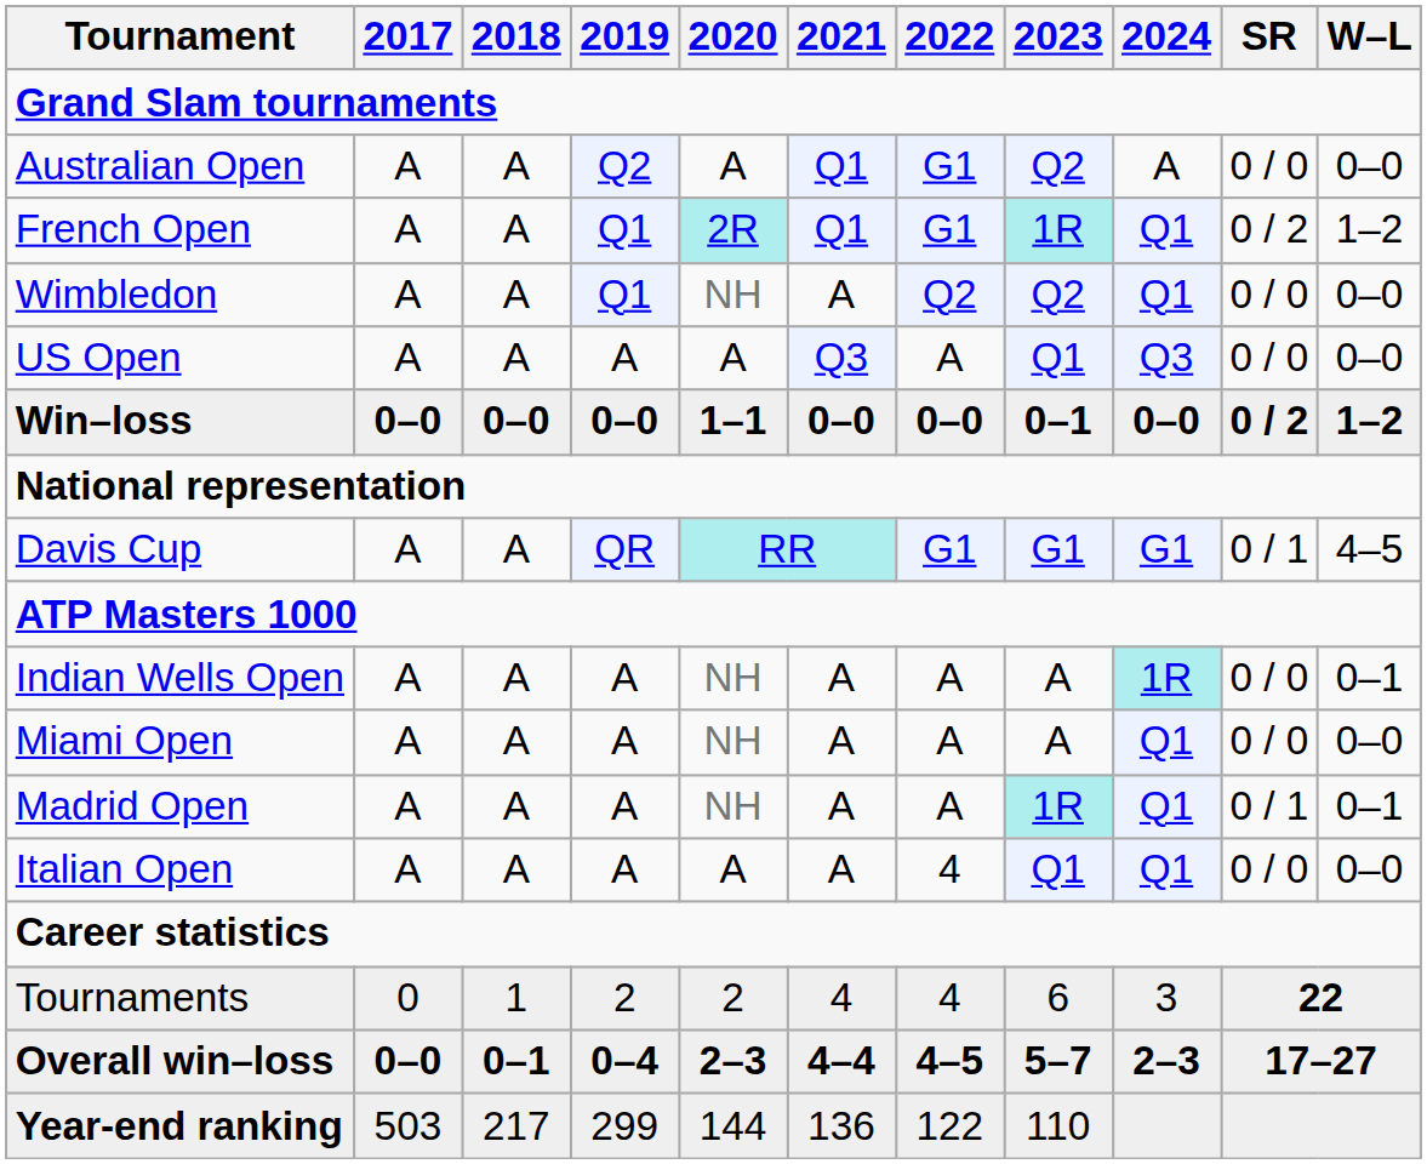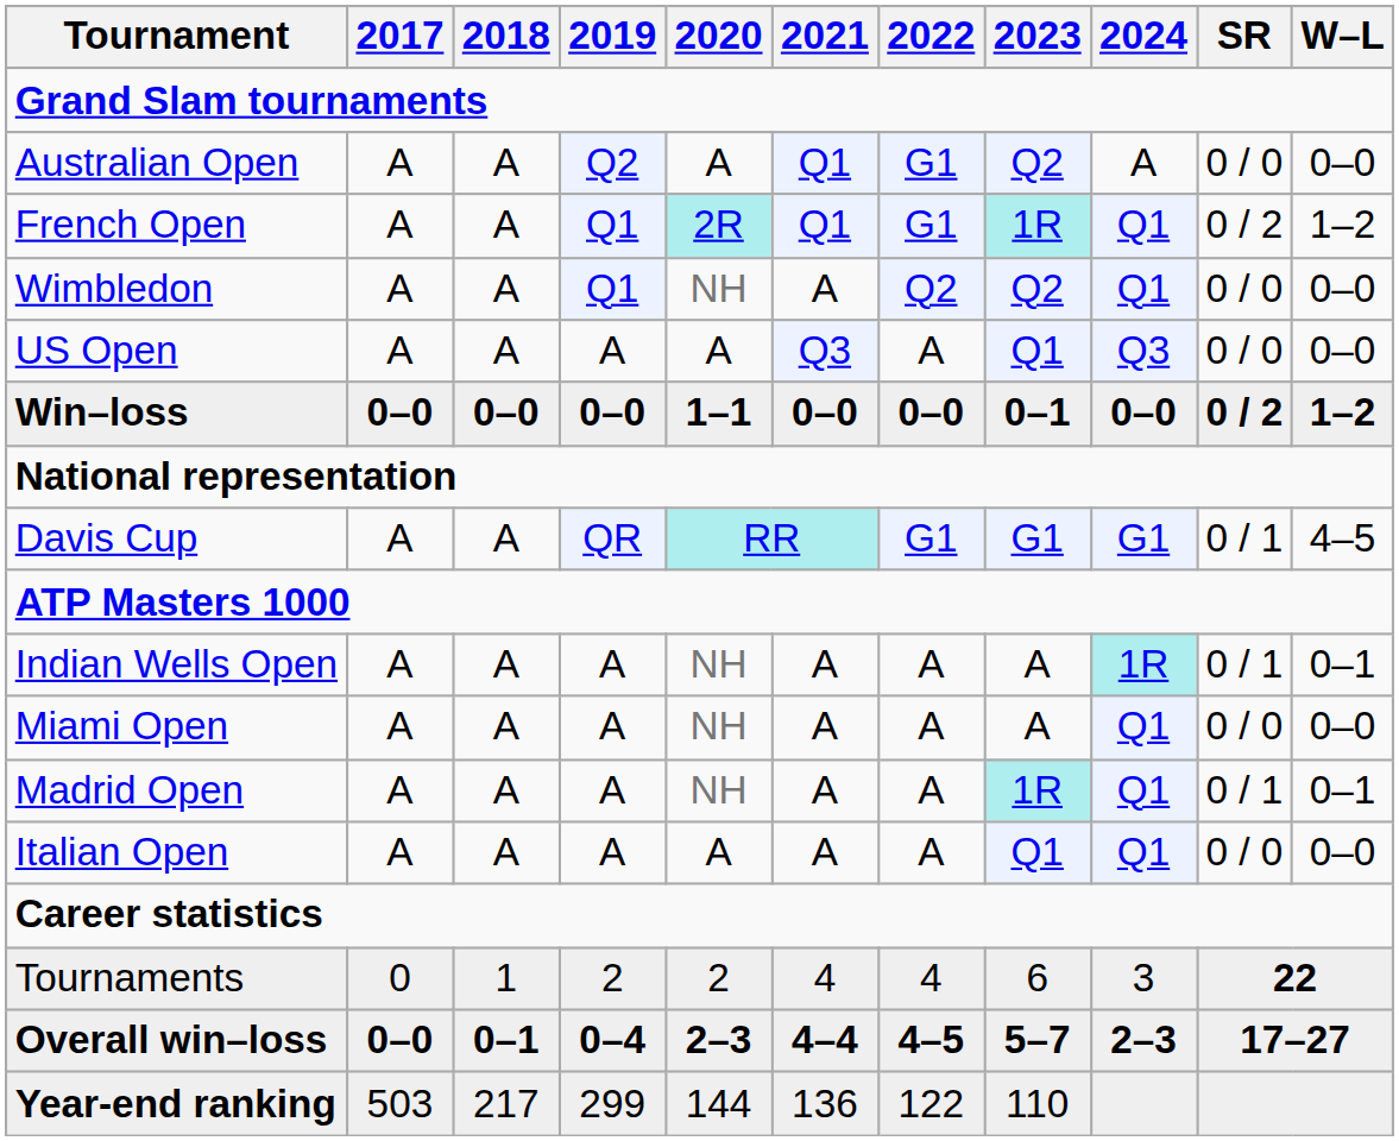Indian Wells Open | SR: 0 / 0 -> 0 / 1
Italian Open | 2022: 4 -> A
